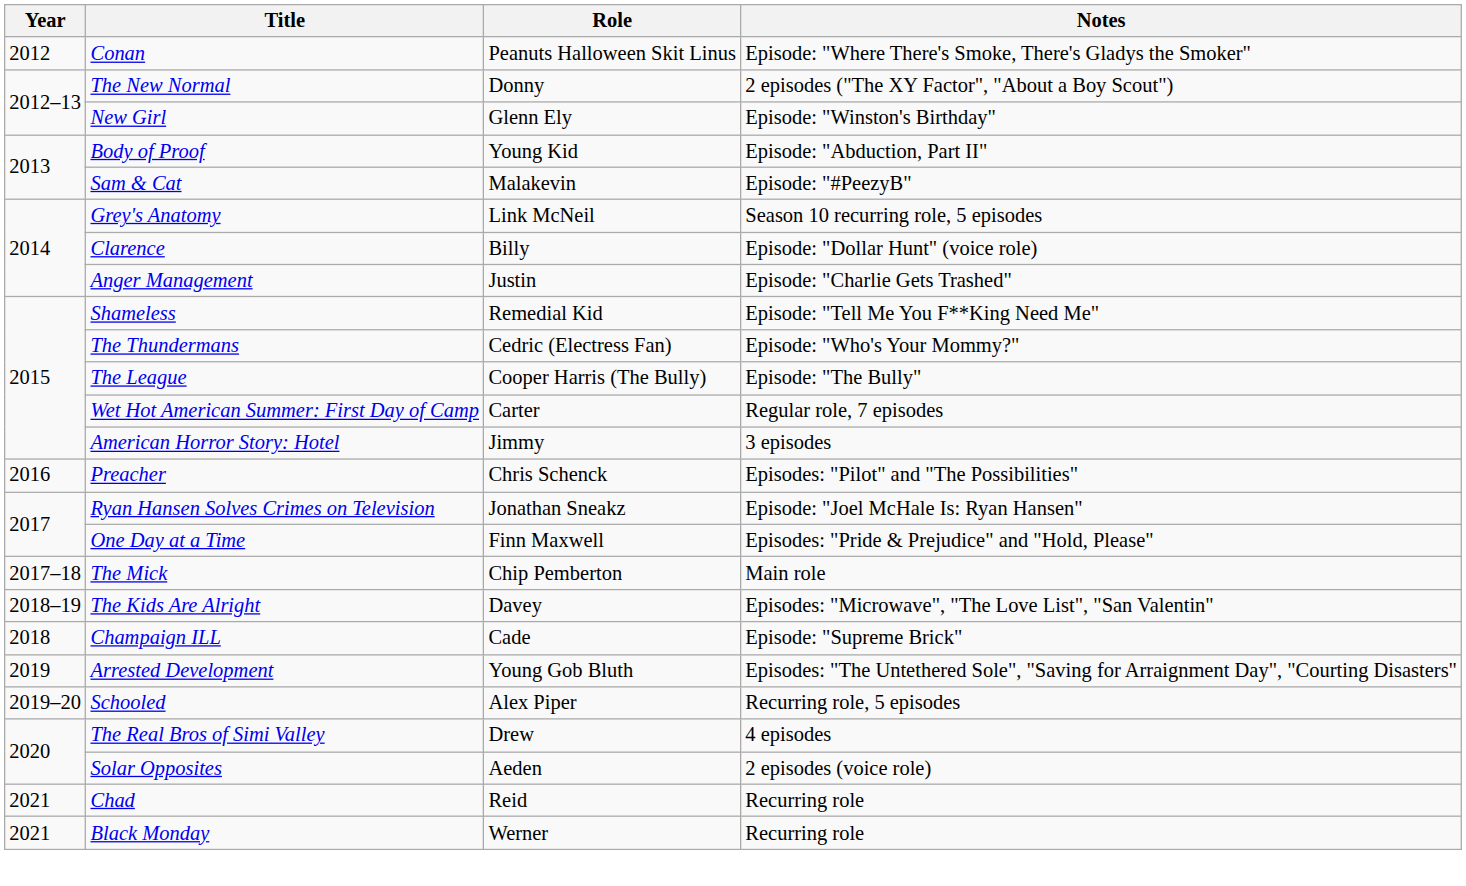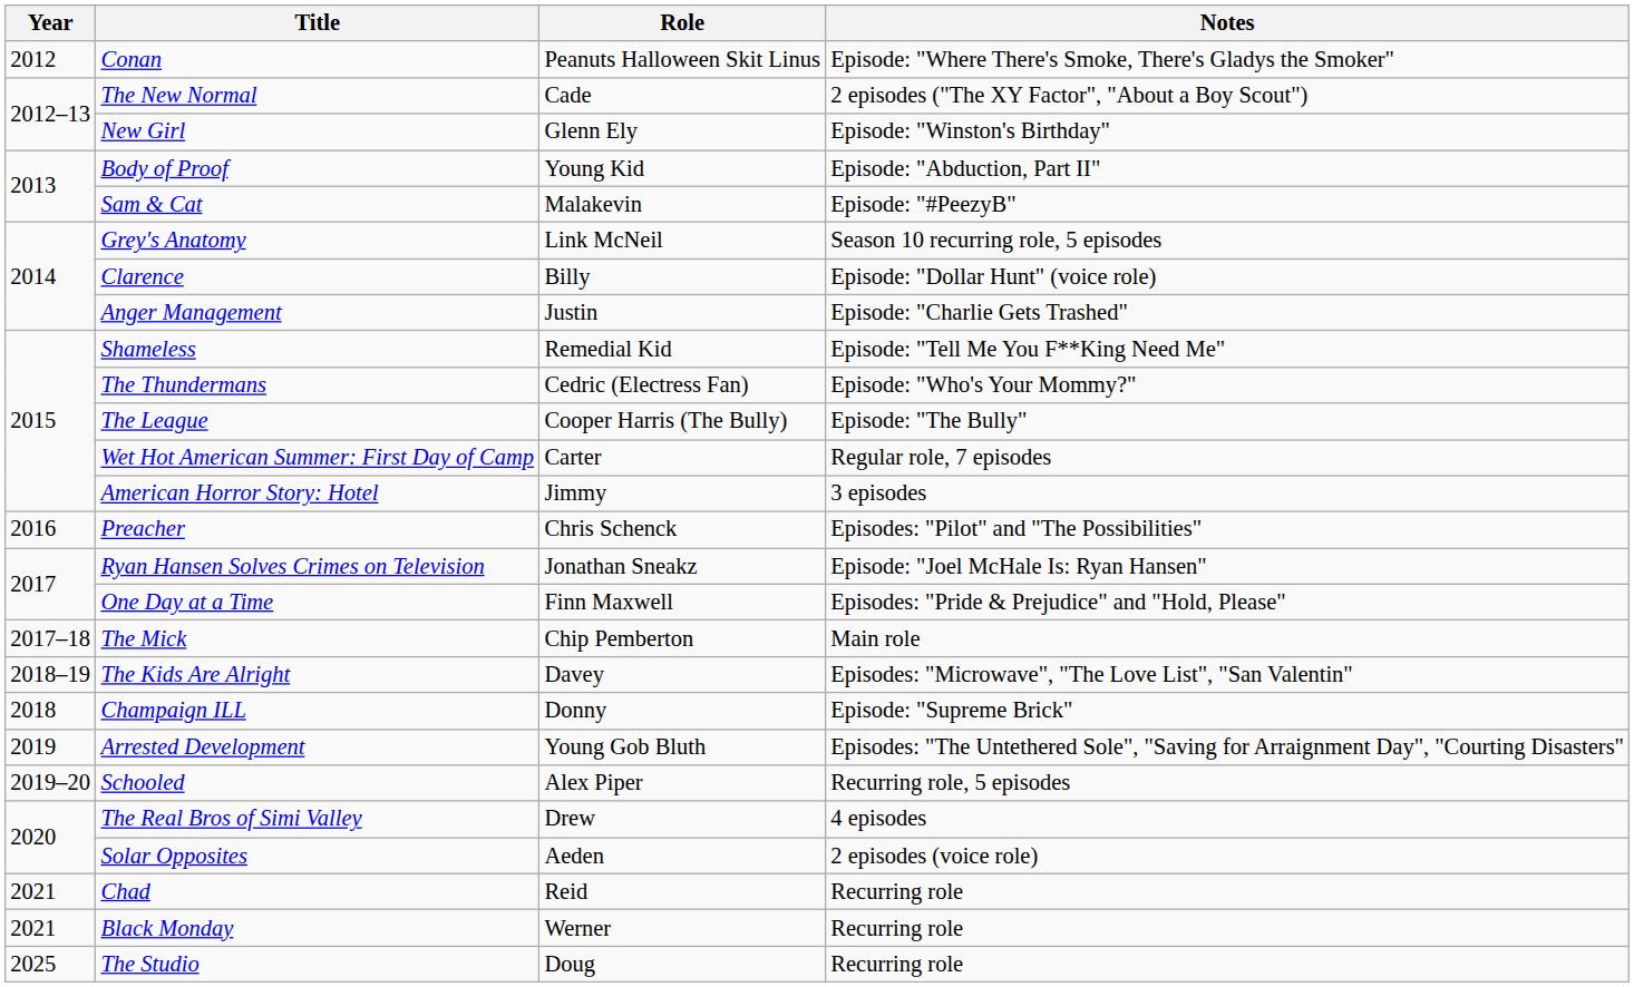The New Normal | Role: Donny -> Cade
Champaign ILL | Role: Cade -> Donny
+ row: 2025 | The Studio | Doug | Recurring role
